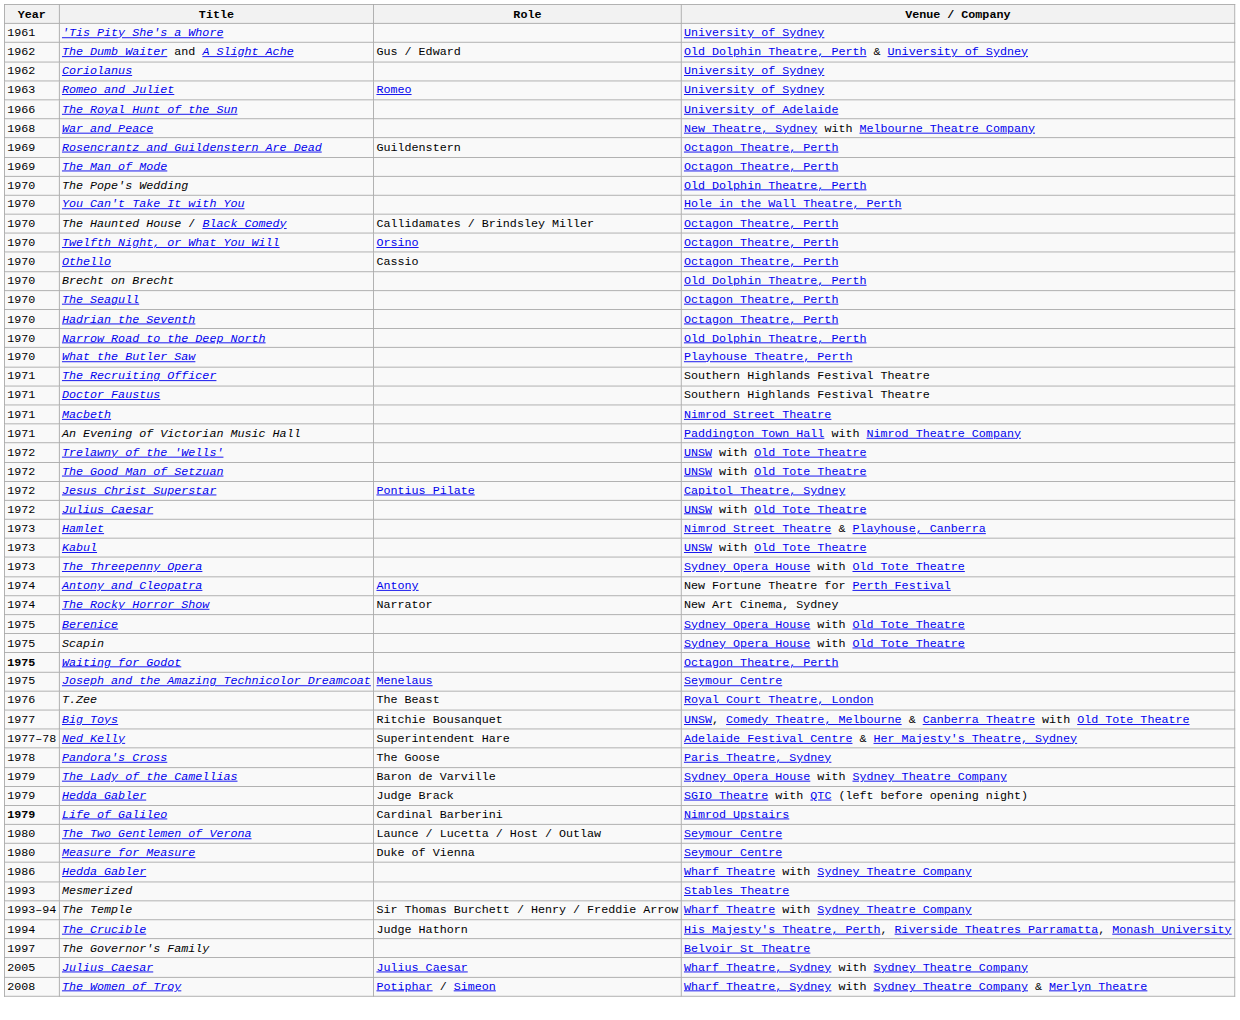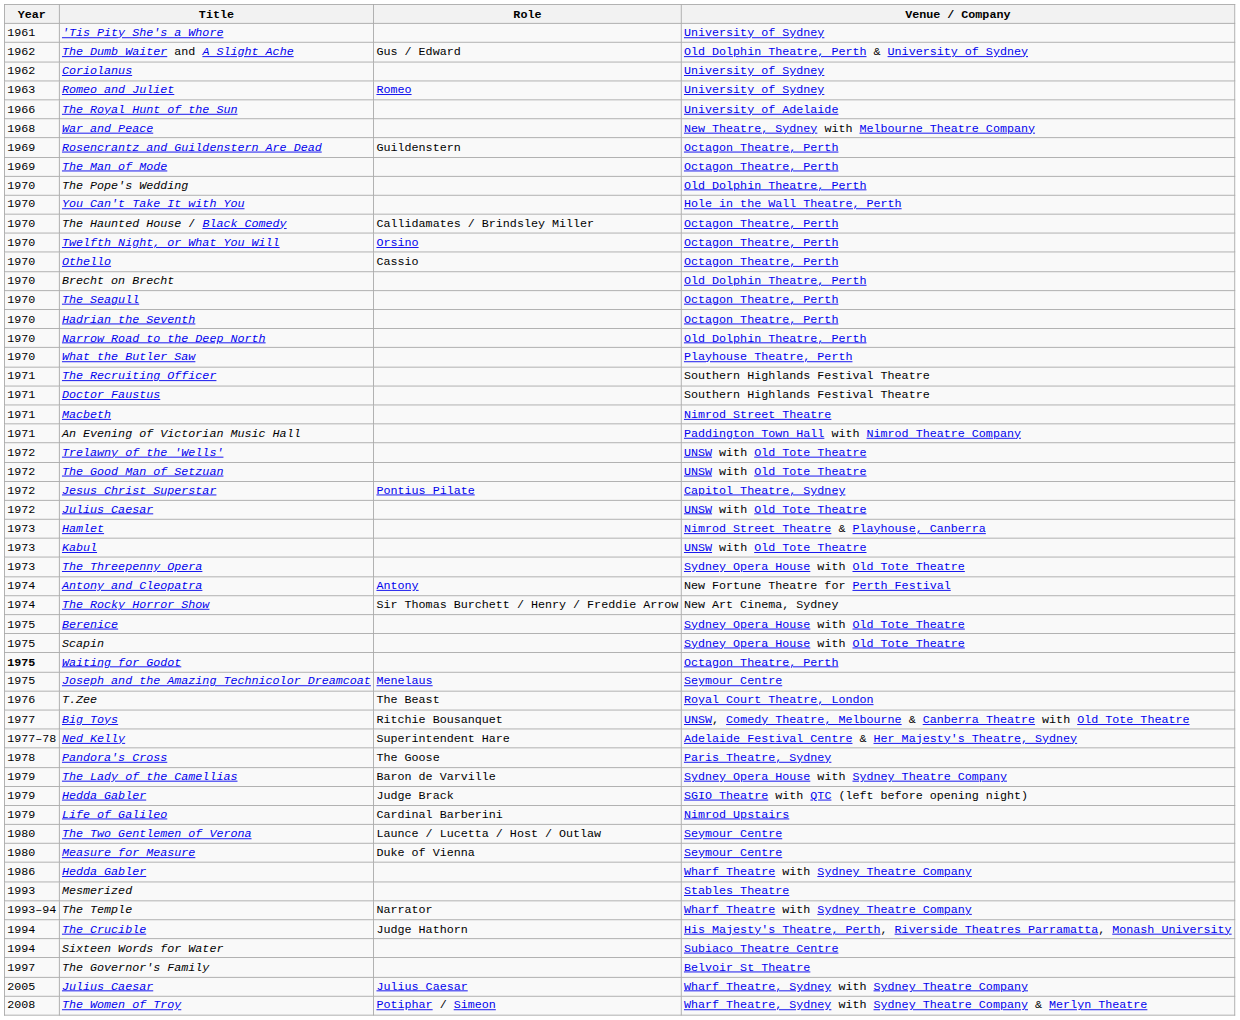The Rocky Horror Show | Role: Narrator -> Sir Thomas Burchett / Henry / Freddie Arrow
Life of Galileo | Year: bold -> normal
The Temple | Role: Sir Thomas Burchett / Henry / Freddie Arrow -> Narrator
+ row: 1994 | Sixteen Words for Water | Subiaco Theatre Centre
